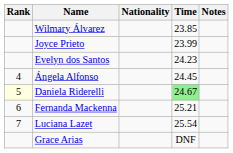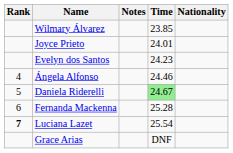columns swapped: Nationality <-> Notes
Joyce Prieto | Time: 23.99 -> 24.01
Ángela Alfonso | Time: 24.45 -> 24.46
Daniela Riderelli | Rank: lightyellow background -> no background
Fernanda Mackenna | Time: 25.21 -> 25.28
Luciana Lazet | Rank: normal -> bold
